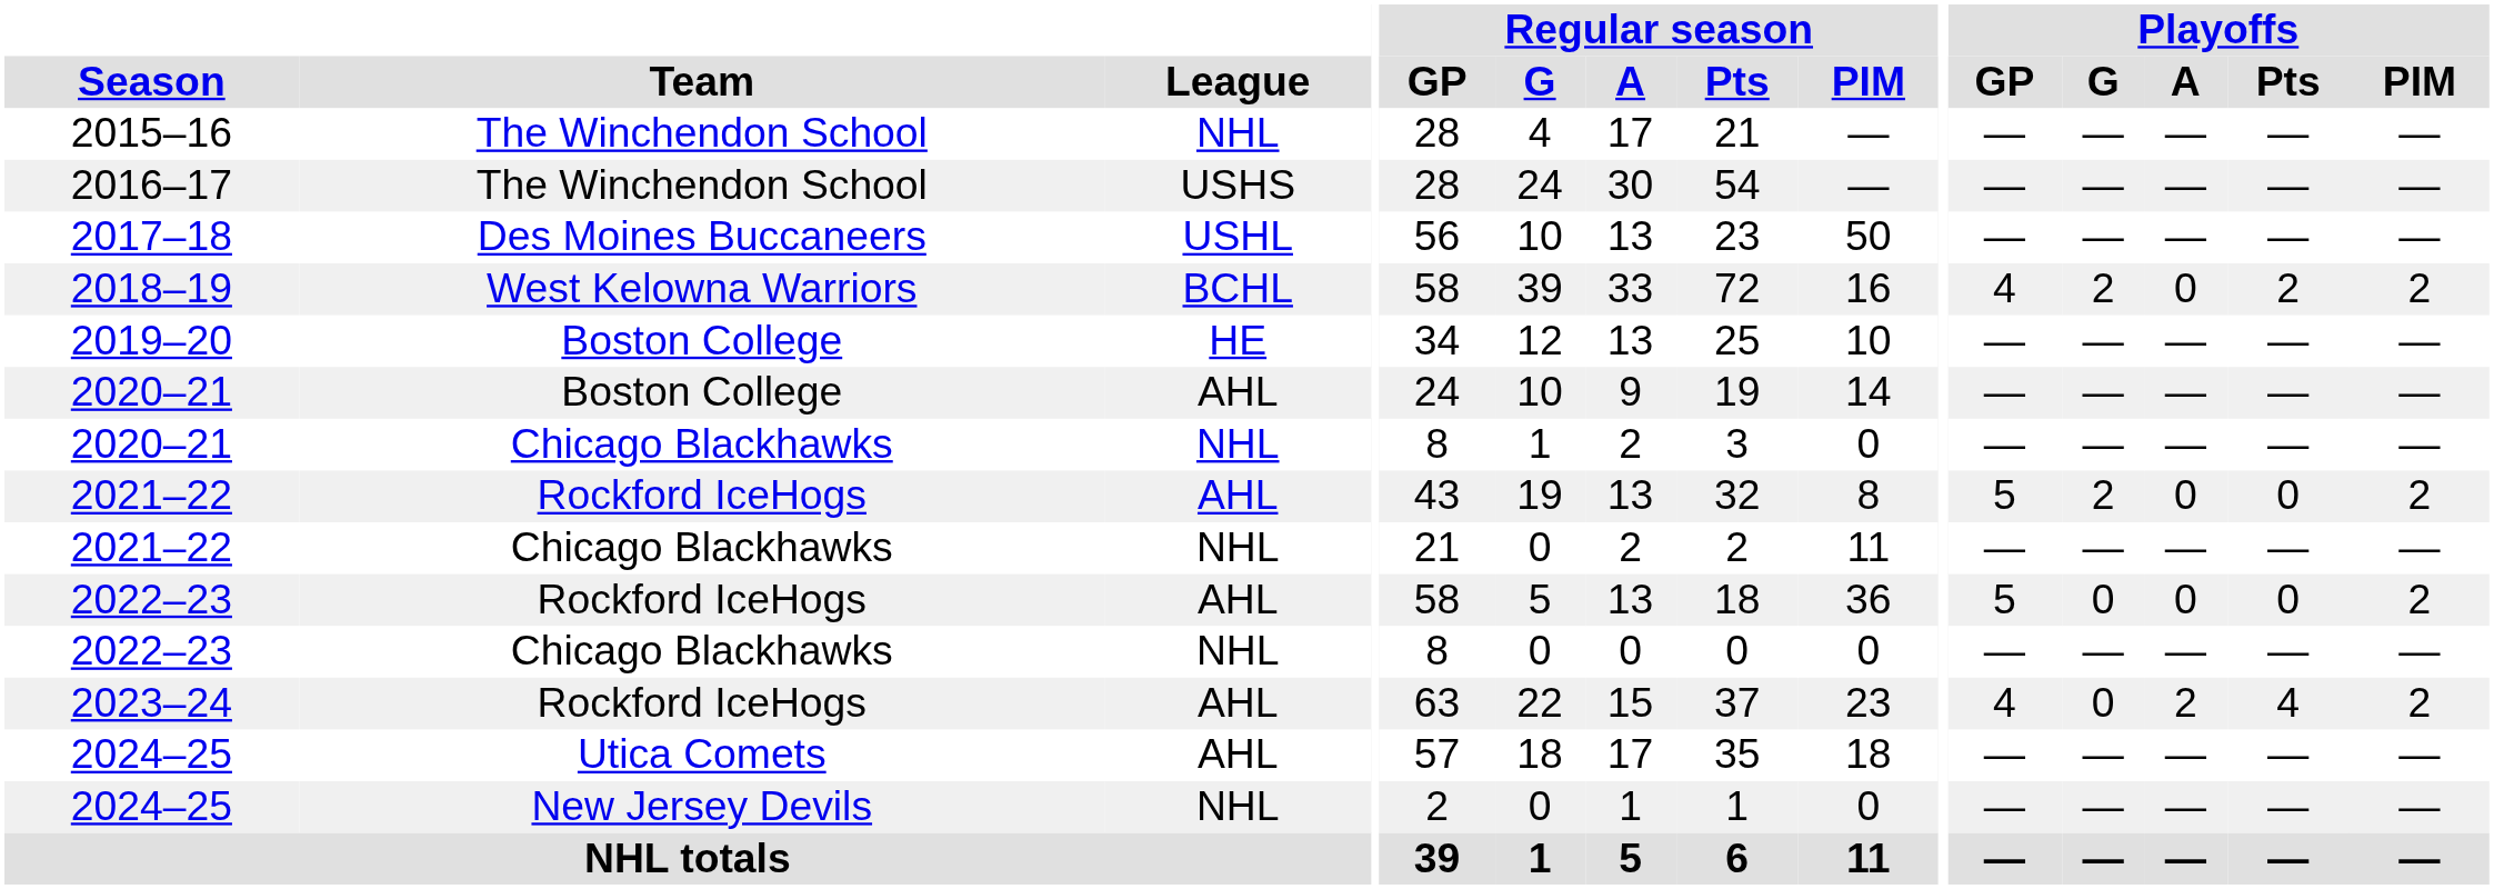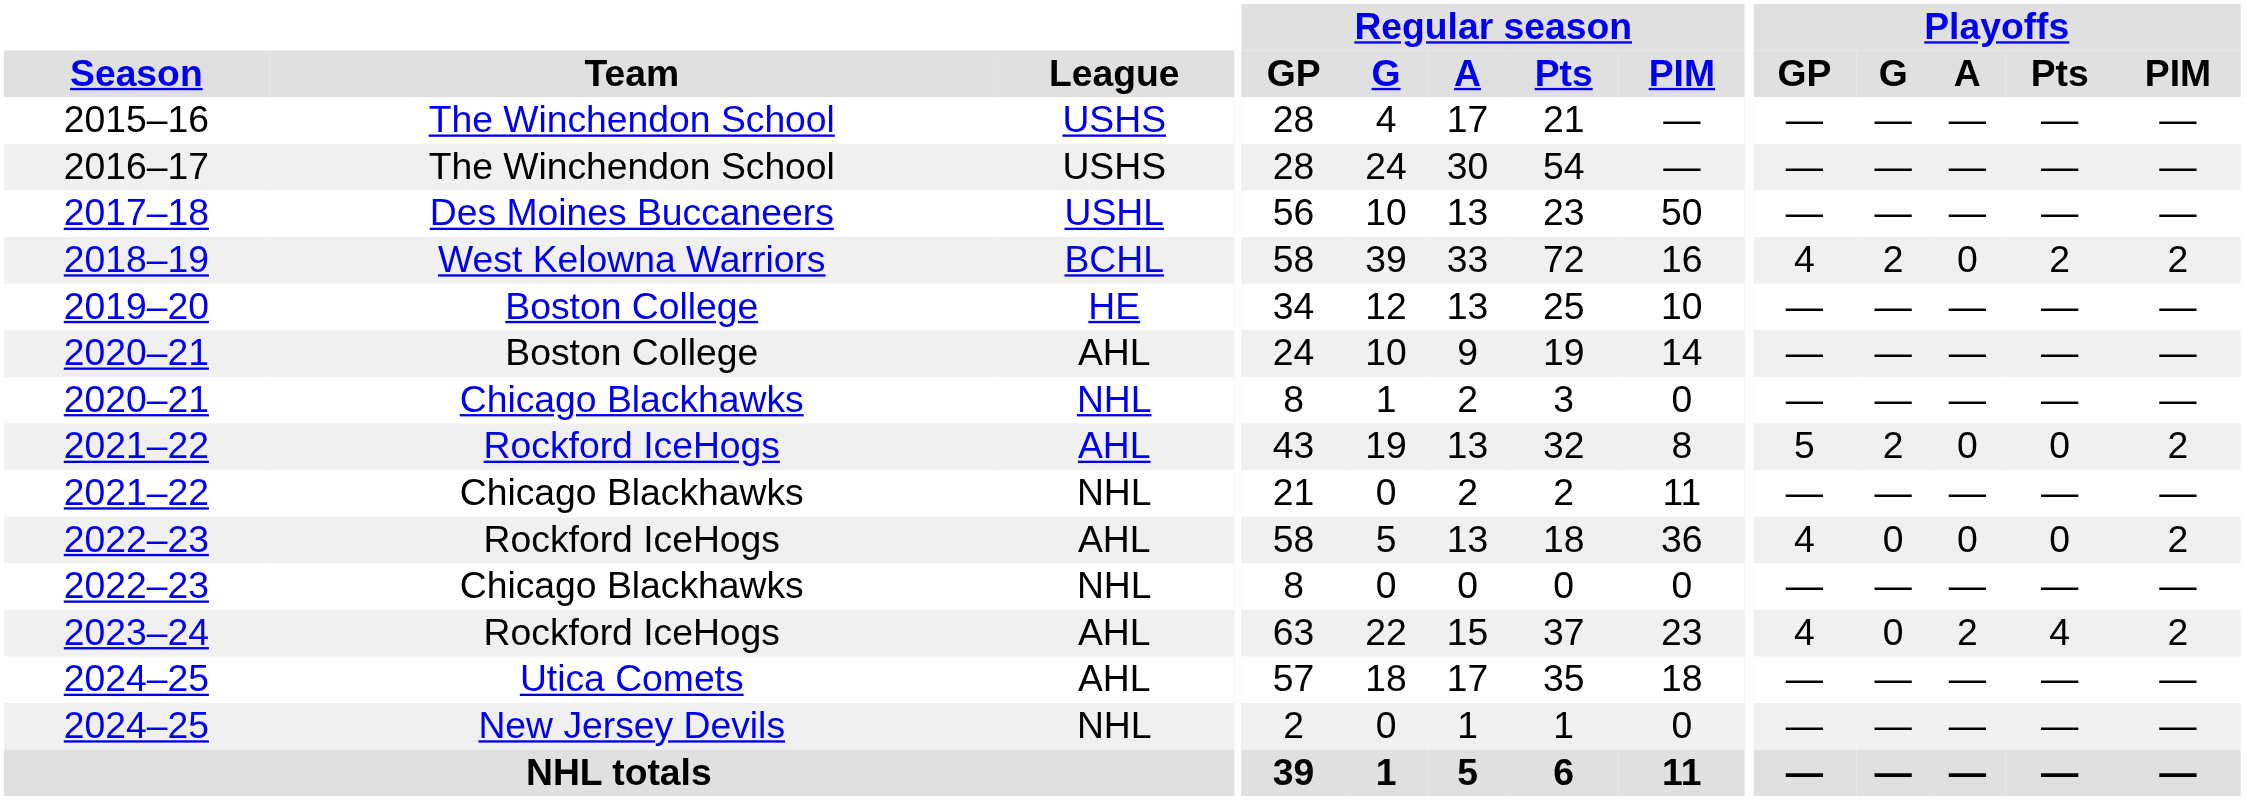2015–16 | League: NHL -> USHS
2022–23 / Rockford IceHogs | Playoffs / GP: 5 -> 4
